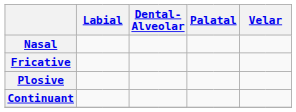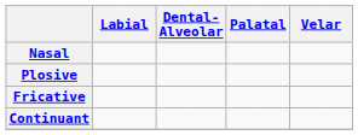rows swapped: Plosive <-> Fricative
